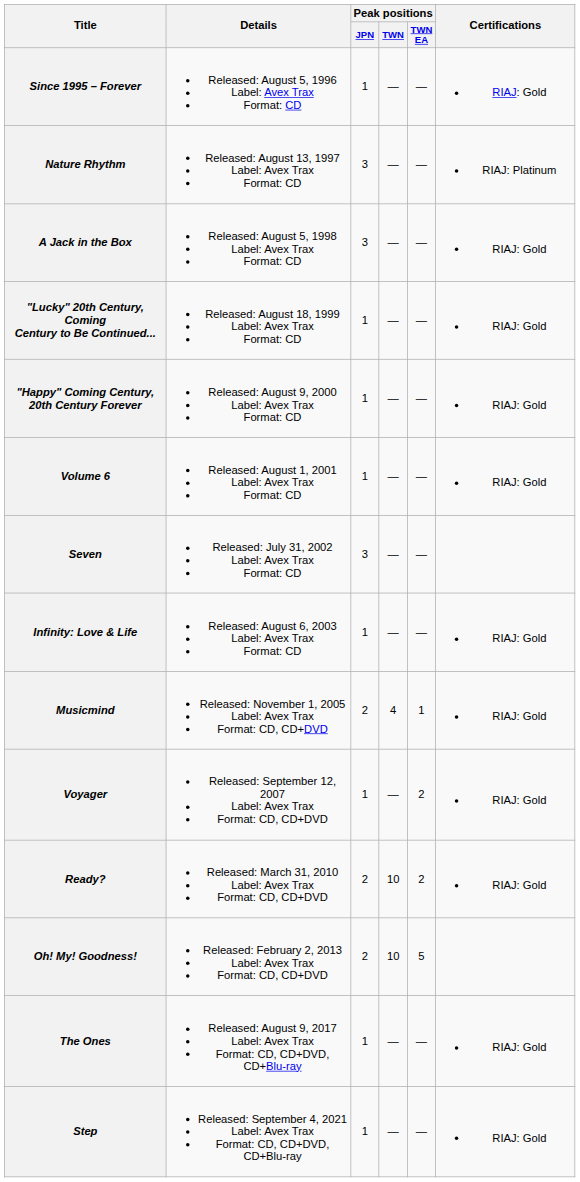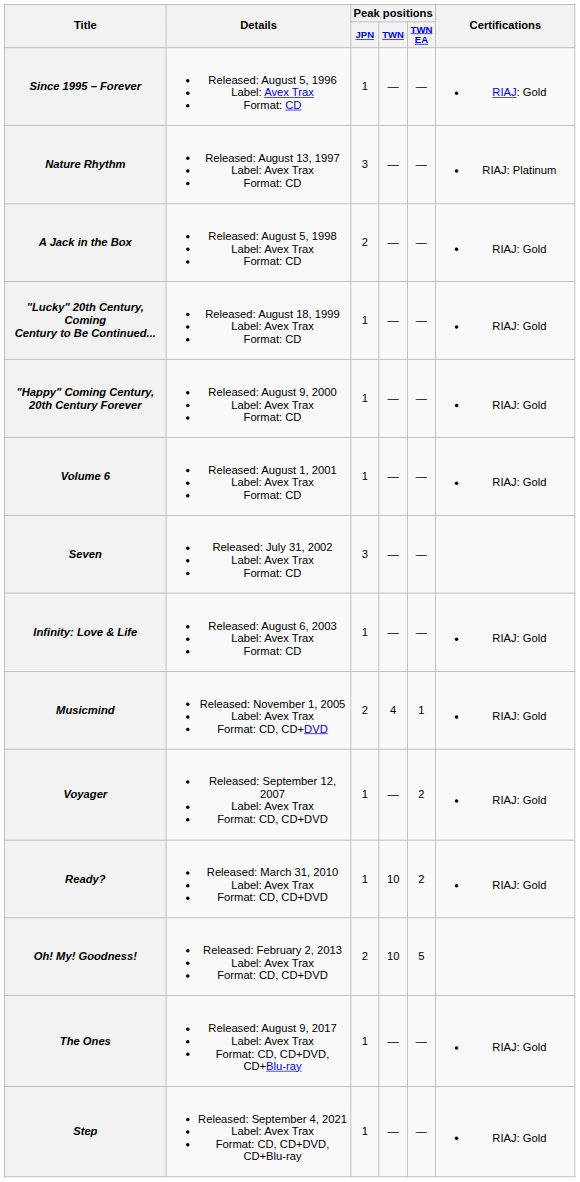A Jack in the Box | Peak positions / JPN: 3 -> 2
Ready? | Peak positions / JPN: 2 -> 1
